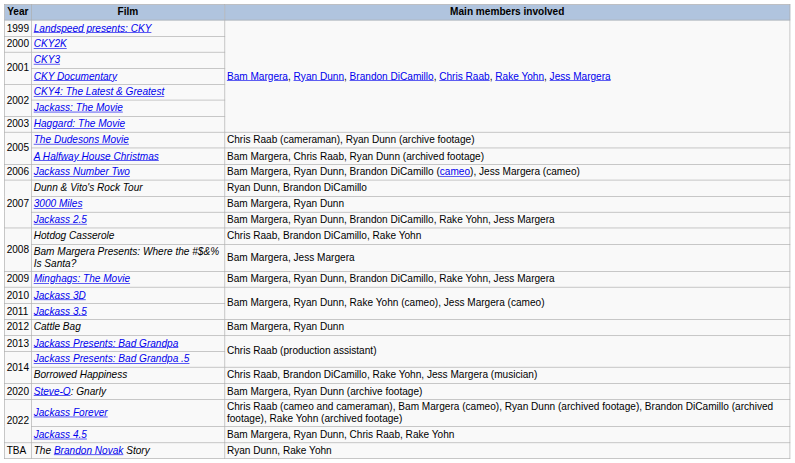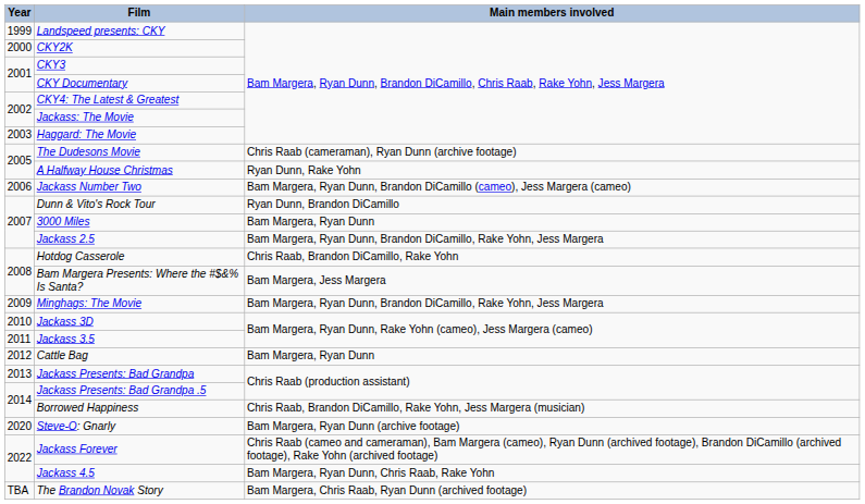A Halfway House Christmas | Main members involved: Bam Margera, Chris Raab, Ryan Dunn (archived footage) -> Ryan Dunn, Rake Yohn
The Brandon Novak Story | Main members involved: Ryan Dunn, Rake Yohn -> Bam Margera, Chris Raab, Ryan Dunn (archived footage)
